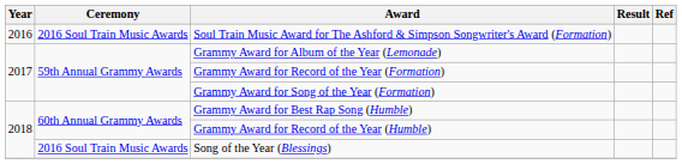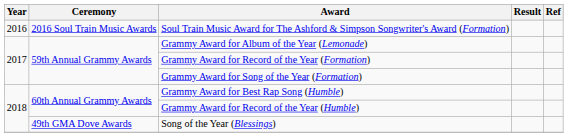Song of the Year (Blessings) | Ceremony: 2016 Soul Train Music Awards -> 49th GMA Dove Awards
